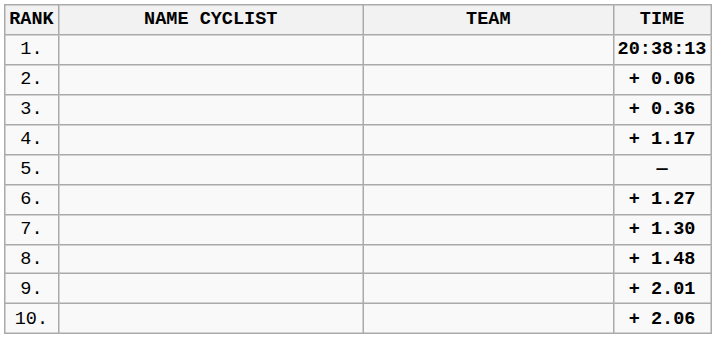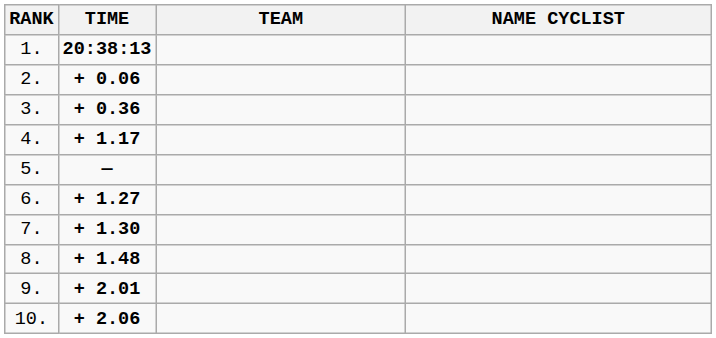columns swapped: NAME CYCLIST <-> TIME
